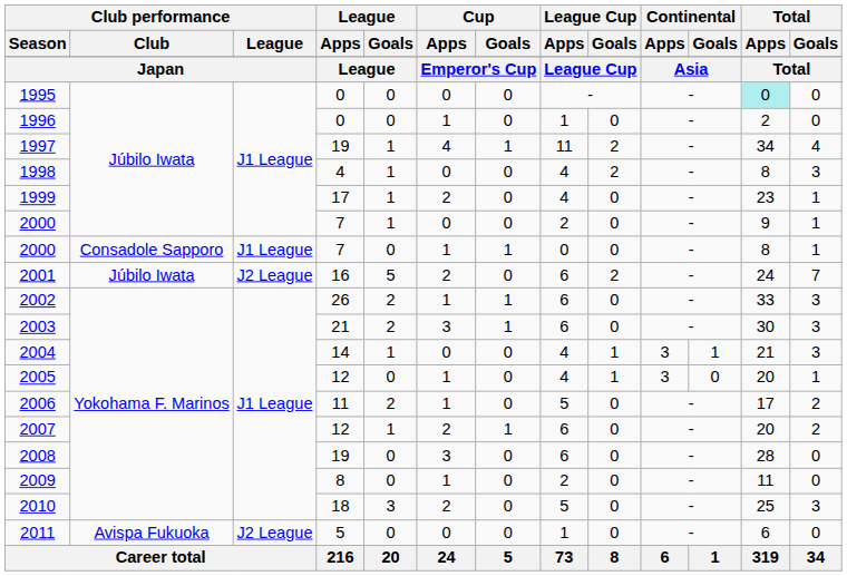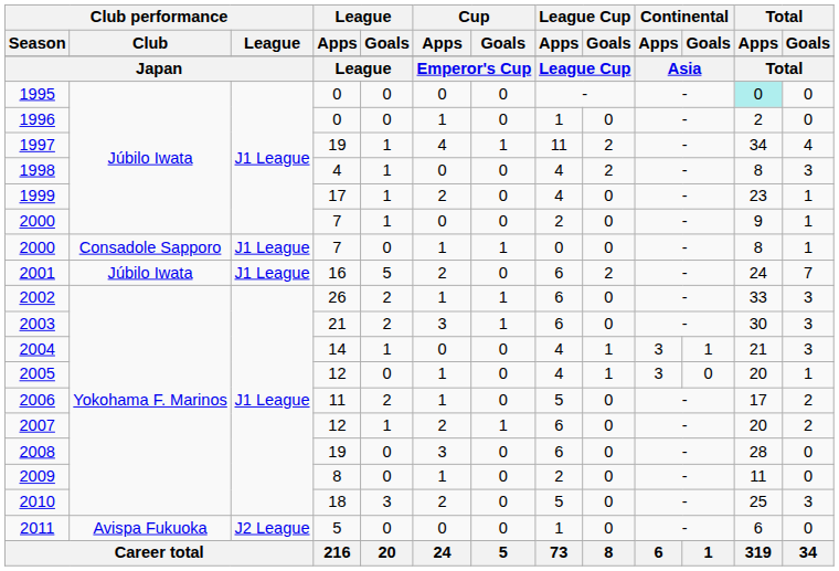2001 | Club performance / League: J2 League -> J1 League
